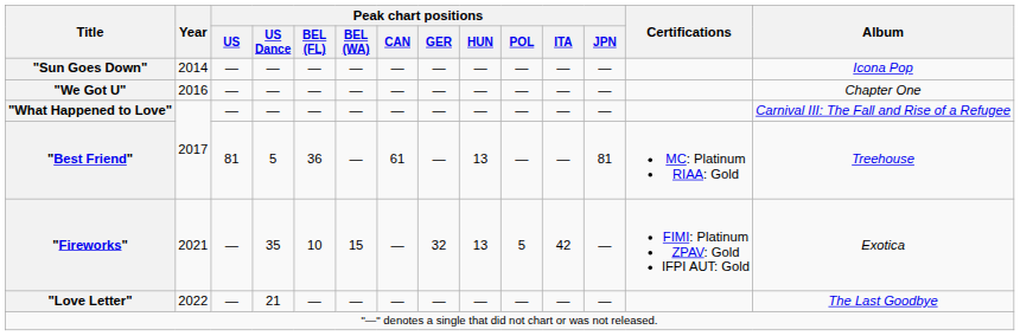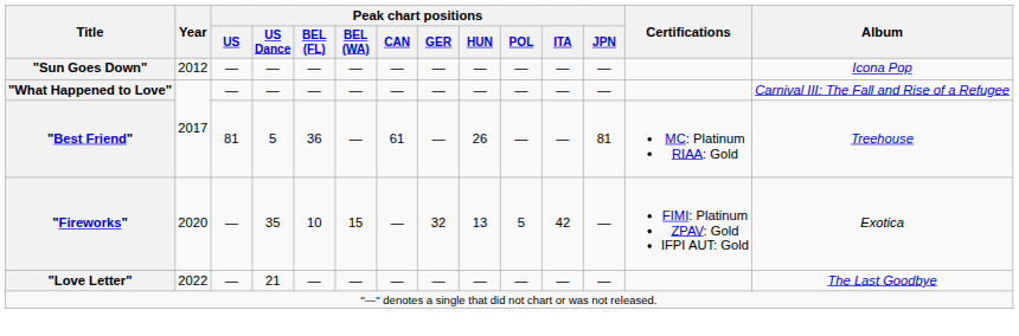"Sun Goes Down" | Year: 2014 -> 2012
- row: "We Got U" | 2016 | — | — | — | — | — | — | — | — | — | — | Chapter One
"Best Friend" | Peak chart positions / HUN: 13 -> 26
"Fireworks" | Year: 2021 -> 2020
